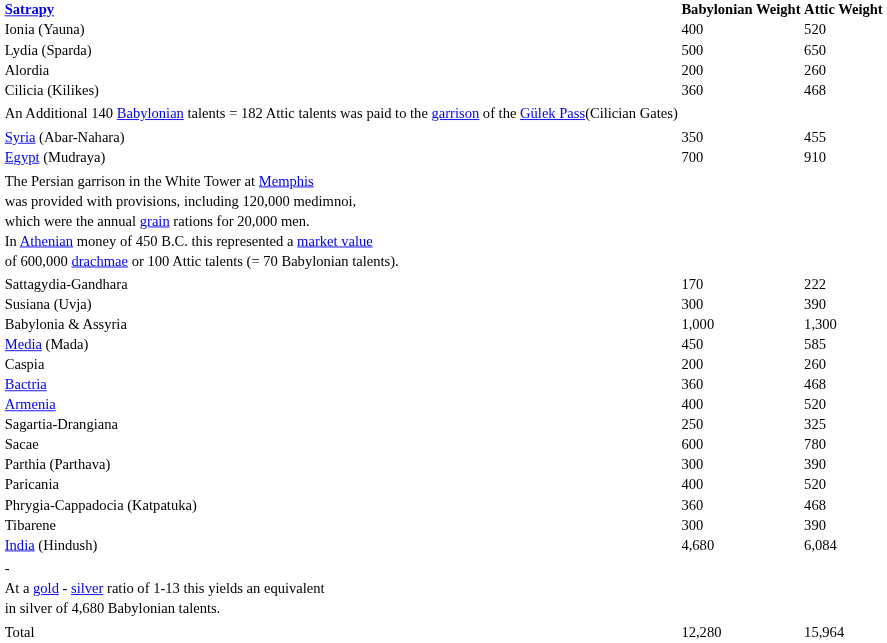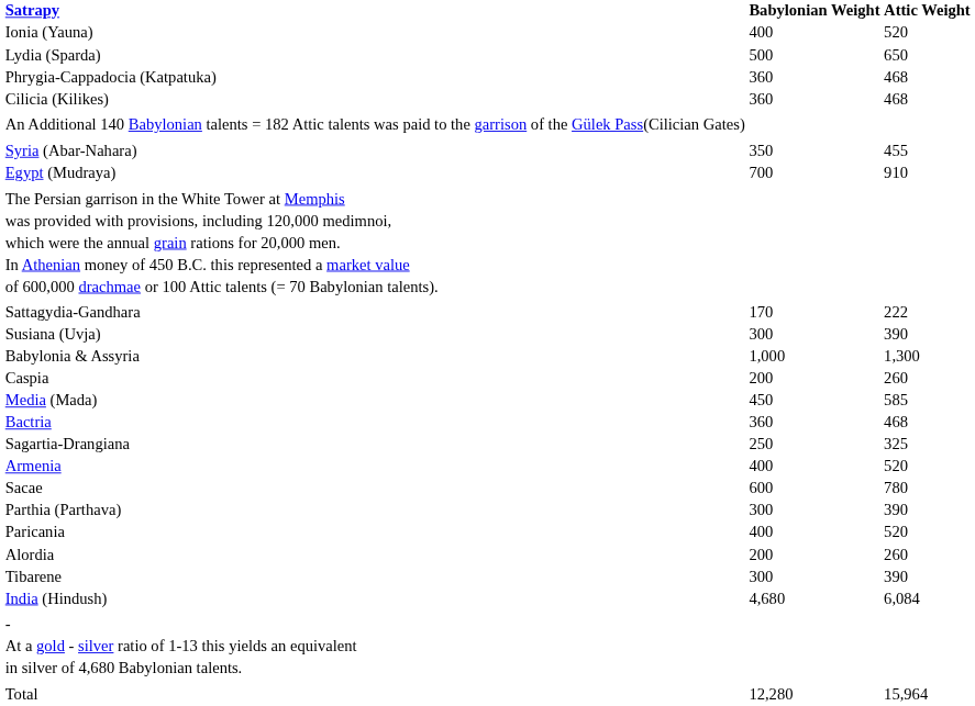rows swapped: Phrygia-Cappadocia (Katpatuka) <-> Alordia
rows swapped: Media (Mada) <-> Caspia
rows swapped: Armenia <-> Sagartia-Drangiana
